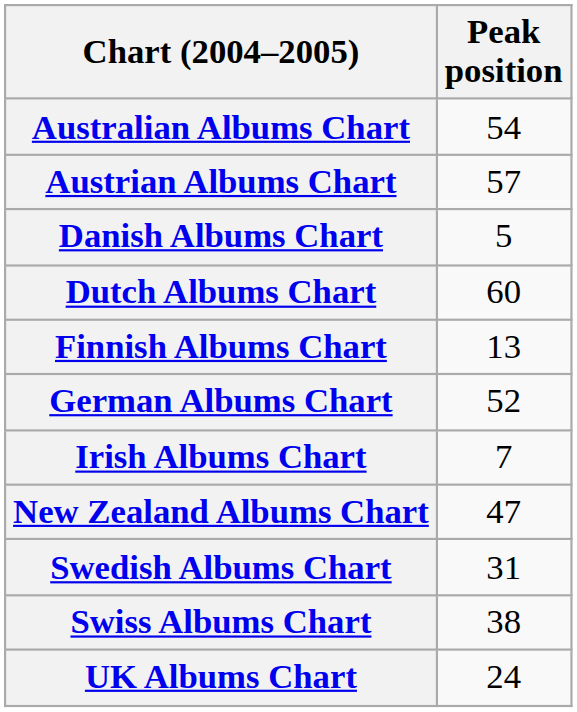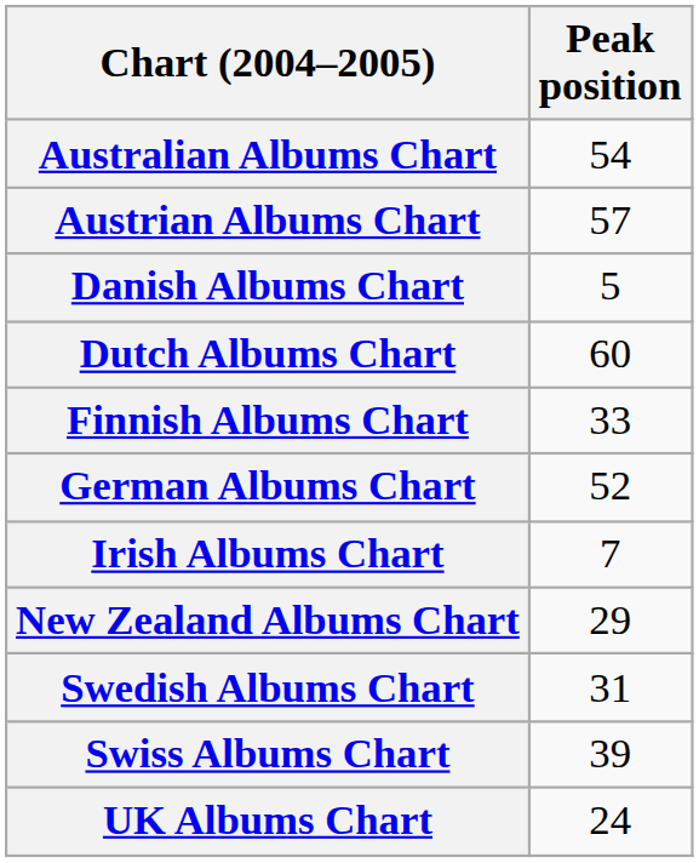Finnish Albums Chart | Peak position: 13 -> 33
New Zealand Albums Chart | Peak position: 47 -> 29
Swiss Albums Chart | Peak position: 38 -> 39
